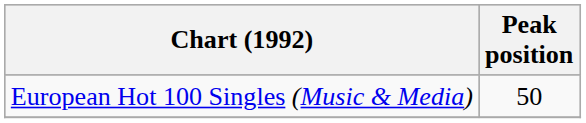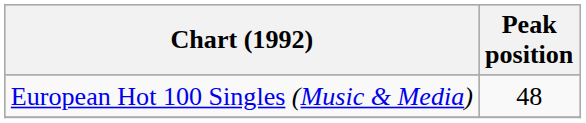European Hot 100 Singles (Music & Media) | Peak position: 50 -> 48
